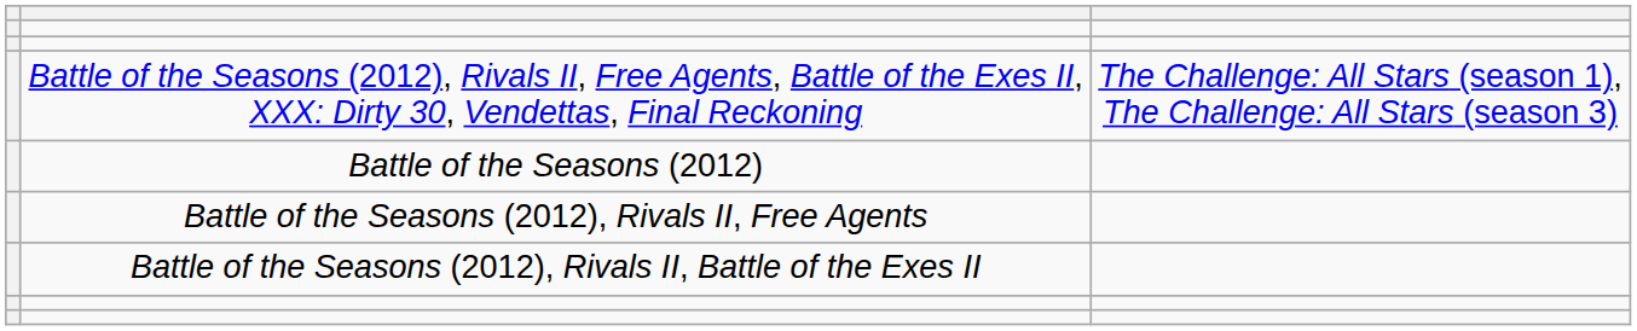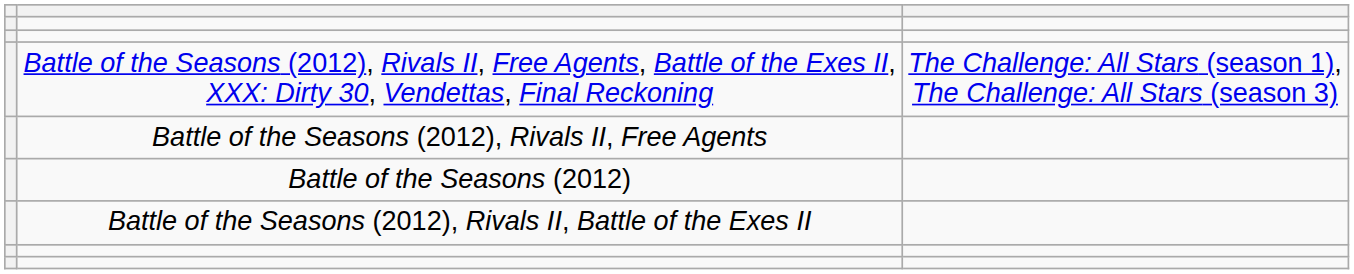rows swapped: Battle of the Seasons (2012) <-> Battle of the Seasons (2012), Rivals II, Free Agents
